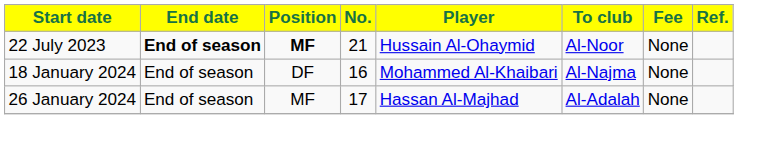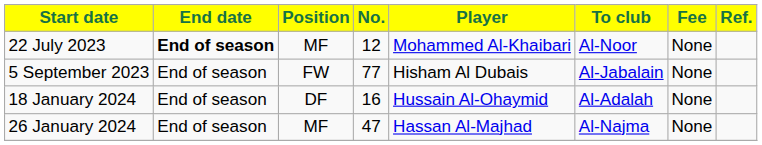22 July 2023 | Position: bold -> normal
22 July 2023 | No.: 21 -> 12
22 July 2023 | Player: Hussain Al-Ohaymid -> Mohammed Al-Khaibari
+ row: 5 September 2023 | End of season | FW | 77 | Hisham Al Dubais | Al-Jabalain | None
18 January 2024 | Player: Mohammed Al-Khaibari -> Hussain Al-Ohaymid
18 January 2024 | To club: Al-Najma -> Al-Adalah
26 January 2024 | No.: 17 -> 47
26 January 2024 | To club: Al-Adalah -> Al-Najma
